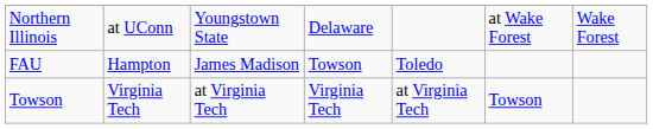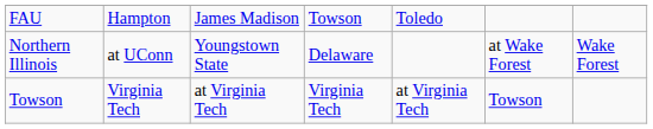rows swapped: FAU <-> Northern Illinois
